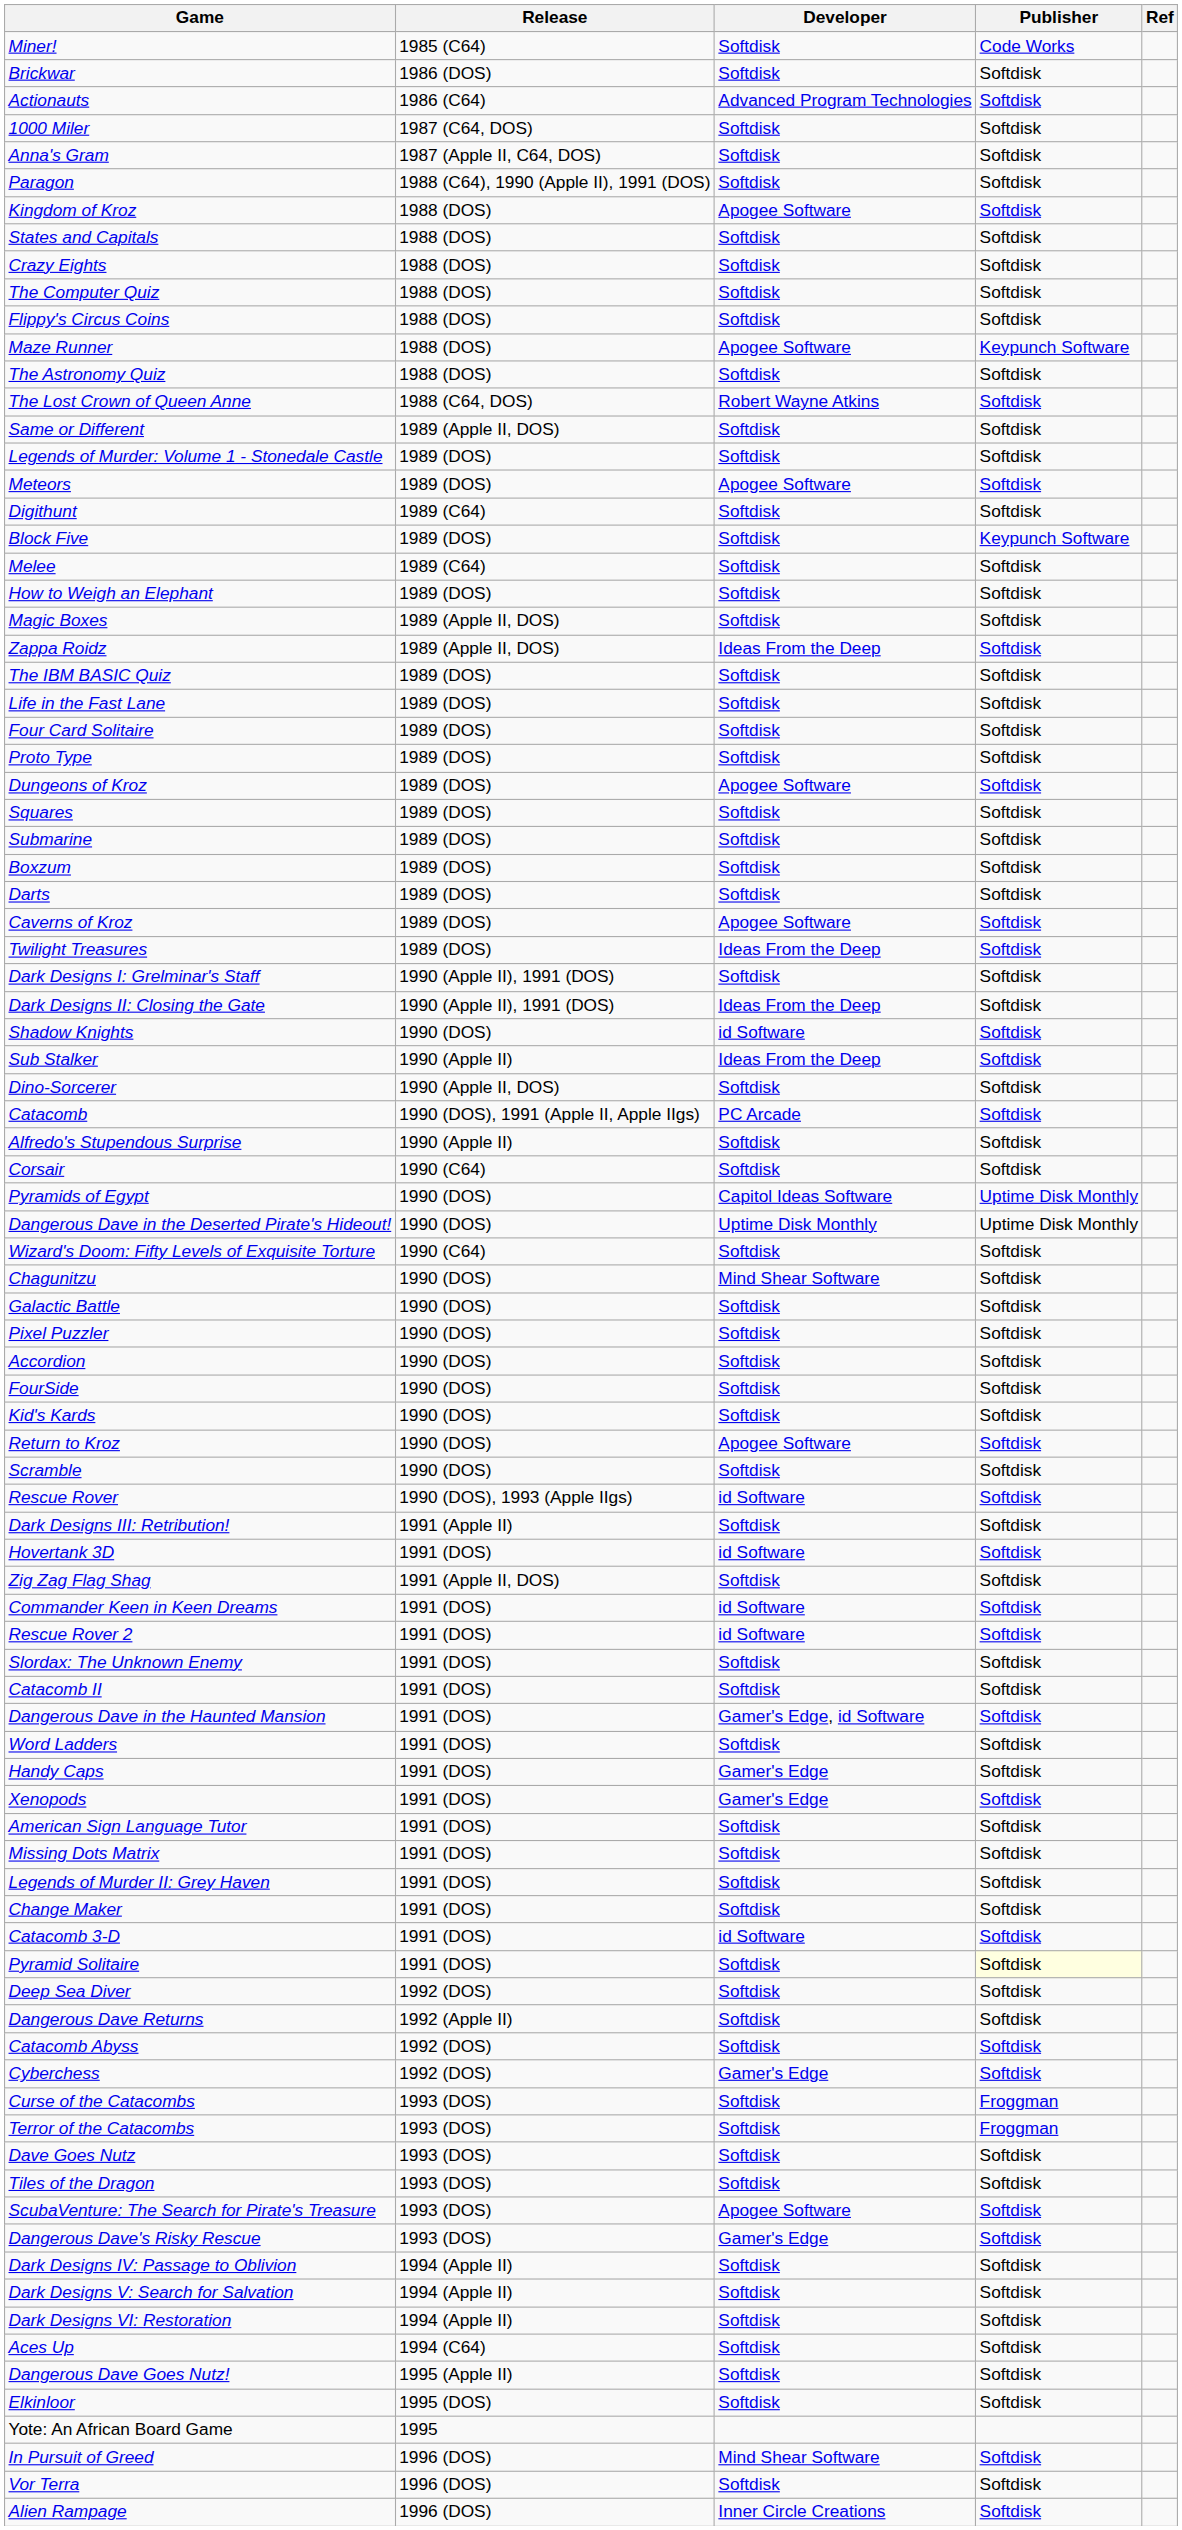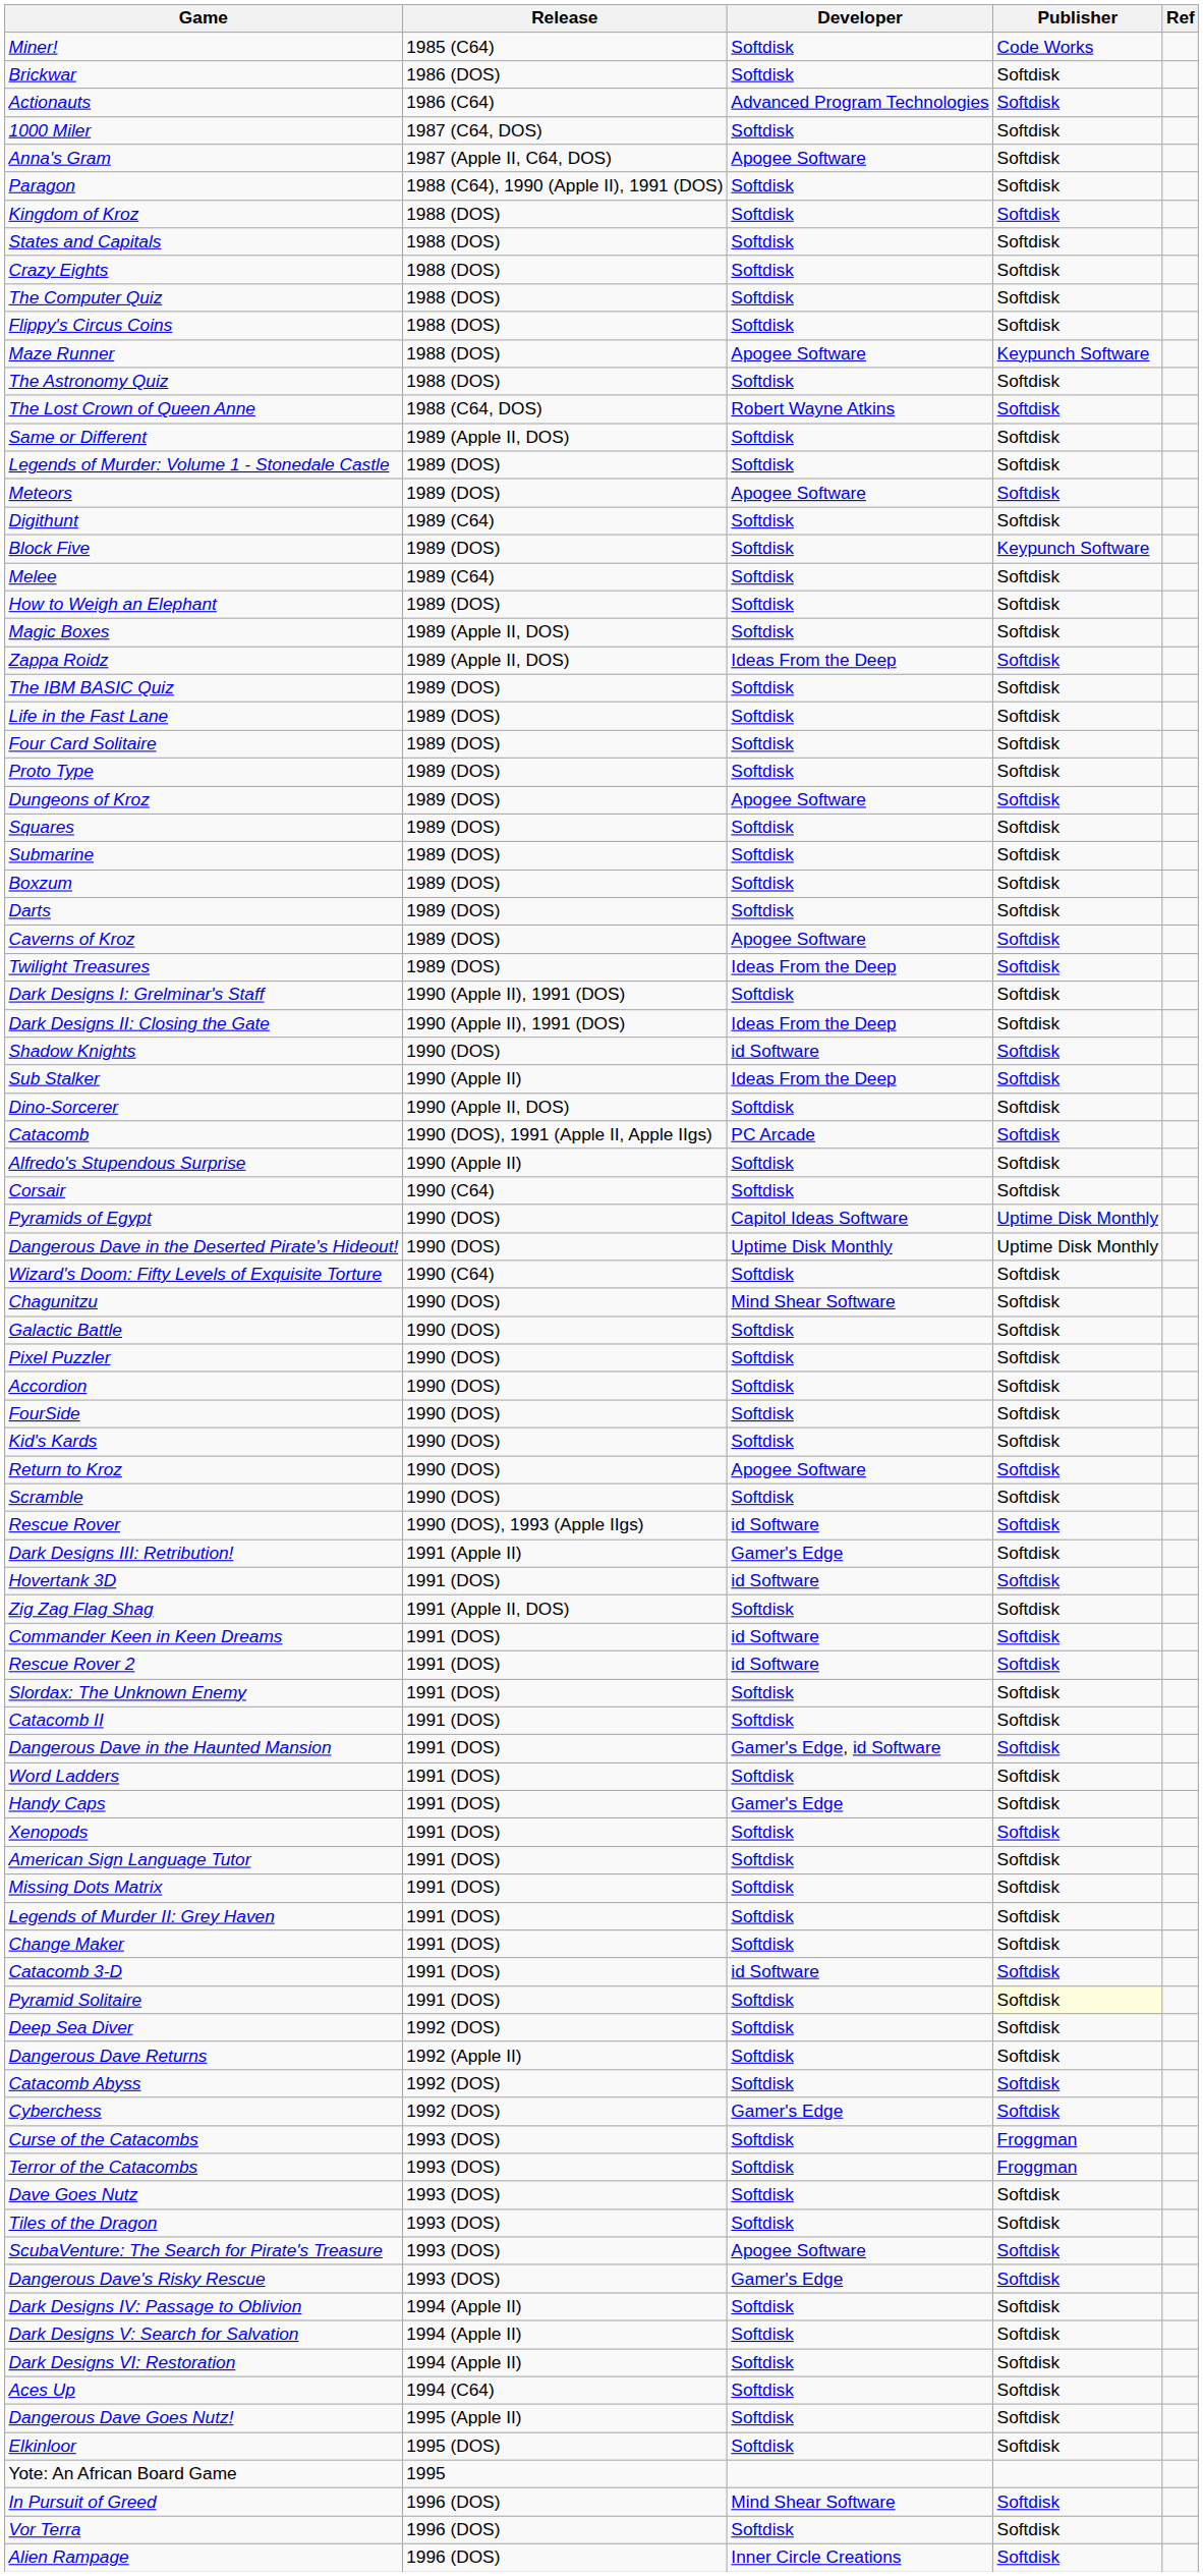Anna's Gram | Developer: Softdisk -> Apogee Software
Kingdom of Kroz | Developer: Apogee Software -> Softdisk
Dark Designs III: Retribution! | Developer: Softdisk -> Gamer's Edge
Xenopods | Developer: Gamer's Edge -> Softdisk
